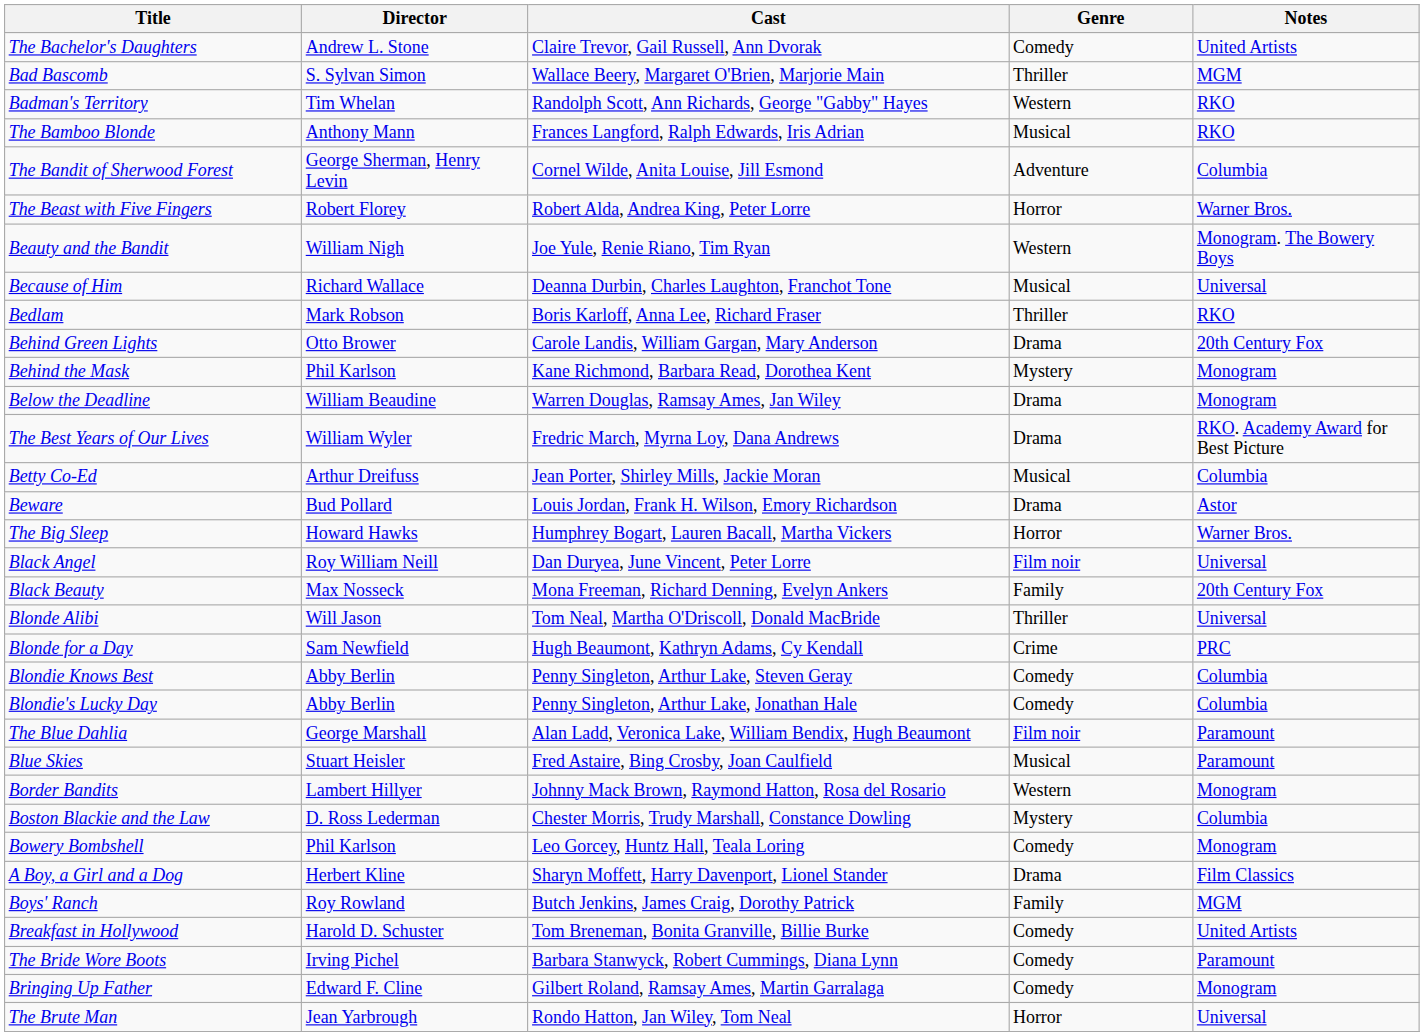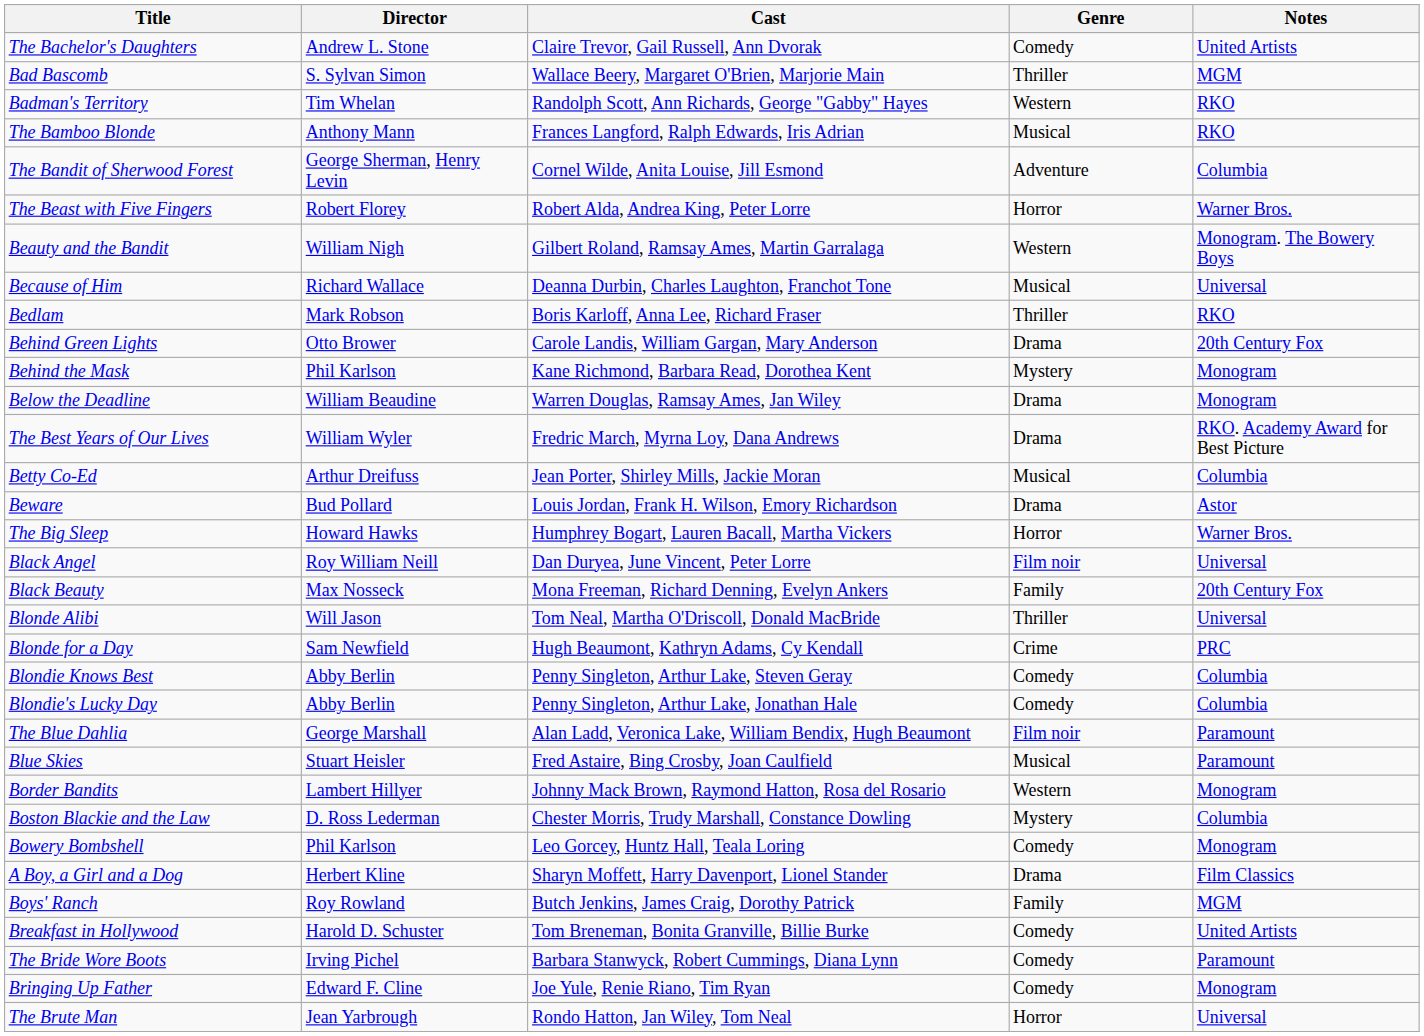Beauty and the Bandit | Cast: Joe Yule, Renie Riano, Tim Ryan -> Gilbert Roland, Ramsay Ames, Martin Garralaga
Bringing Up Father | Cast: Gilbert Roland, Ramsay Ames, Martin Garralaga -> Joe Yule, Renie Riano, Tim Ryan
